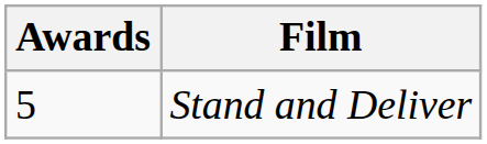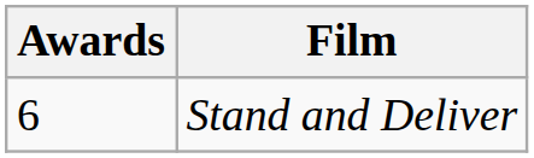Stand and Deliver | Awards: 5 -> 6
